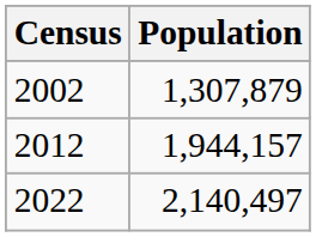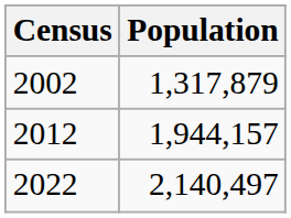2002 | Population: 1,307,879 -> 1,317,879
